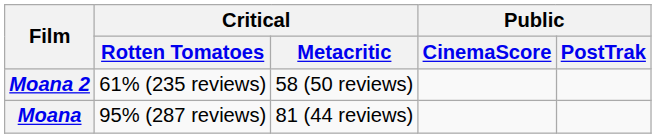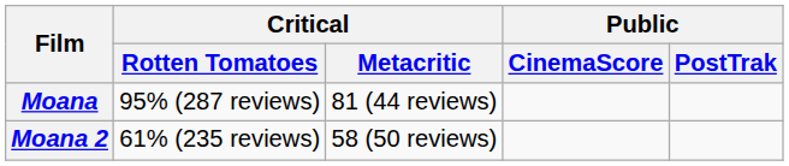rows swapped: Moana <-> Moana 2
